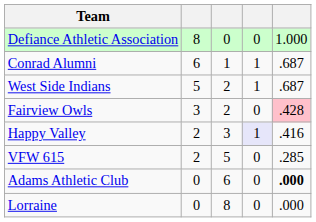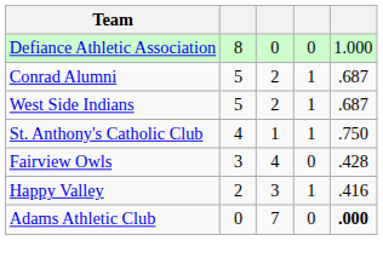Conrad Alumni | column 2: 6 -> 5
Conrad Alumni | column 3: 1 -> 2
+ row: St. Anthony's Catholic Club | 4 | 1 | 1 | .750
Fairview Owls | column 3: 2 -> 4
Fairview Owls | column 5: pink background -> no background
Happy Valley | column 4: lavender background -> no background
- row: VFW 615 | 2 | 5 | 0 | .285
Adams Athletic Club | column 3: 6 -> 7
- row: Lorraine | 0 | 8 | 0 | .000
